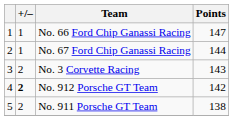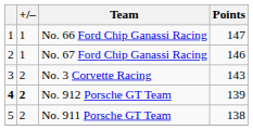No. 67 Ford Chip Ganassi Racing | Points: 144 -> 146
No. 912 Porsche GT Team | column 1: normal -> bold
No. 912 Porsche GT Team | Points: 142 -> 139
